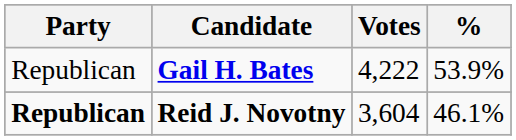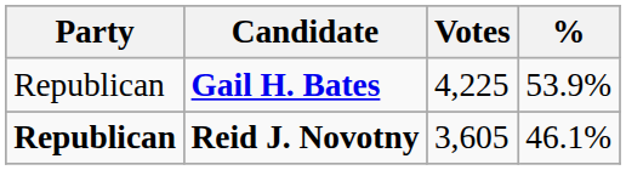Gail H. Bates | Votes: 4,222 -> 4,225
Reid J. Novotny | Votes: 3,604 -> 3,605
